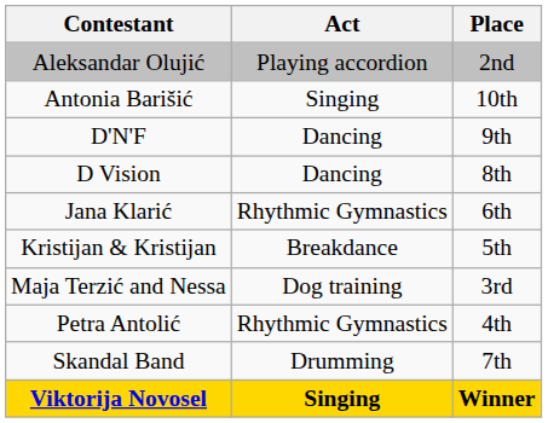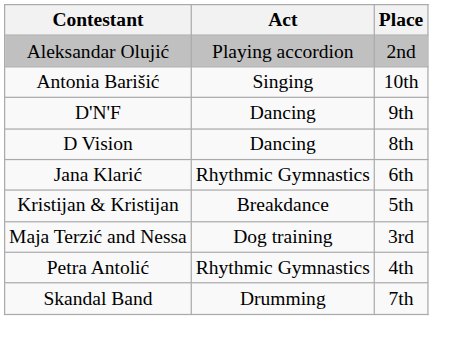- row: Viktorija Novosel | Singing | Winner
